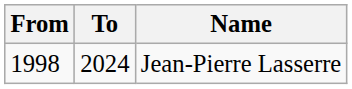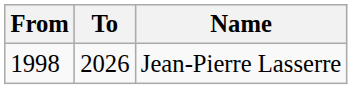Jean-Pierre Lasserre | To: 2024 -> 2026
